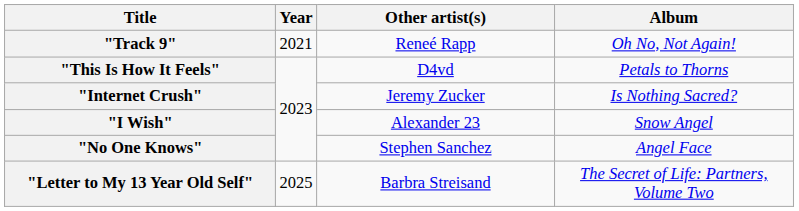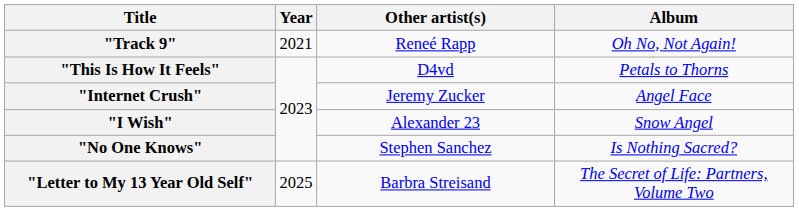"Internet Crush" | Album: Is Nothing Sacred? -> Angel Face
"No One Knows" | Album: Angel Face -> Is Nothing Sacred?
